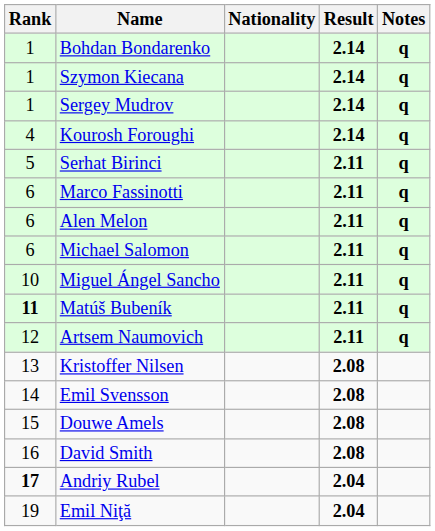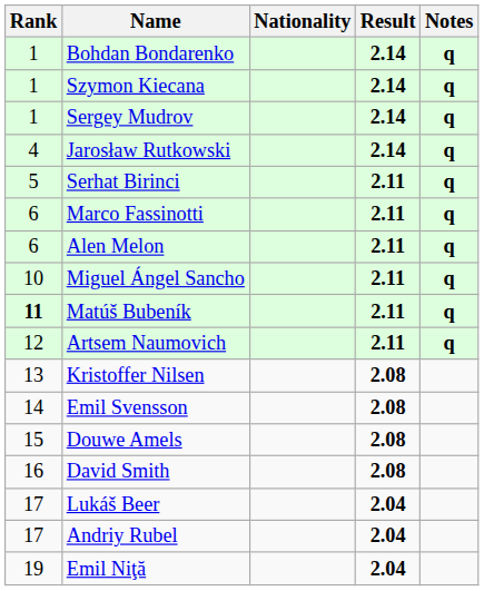- row: 4 | Kourosh Foroughi | 2.14 | q
+ row: 4 | Jarosław Rutkowski | 2.14 | q
- row: 6 | Michael Salomon | 2.11 | q
+ row: 17 | Lukáš Beer | 2.04
Andriy Rubel | Rank: bold -> normal
